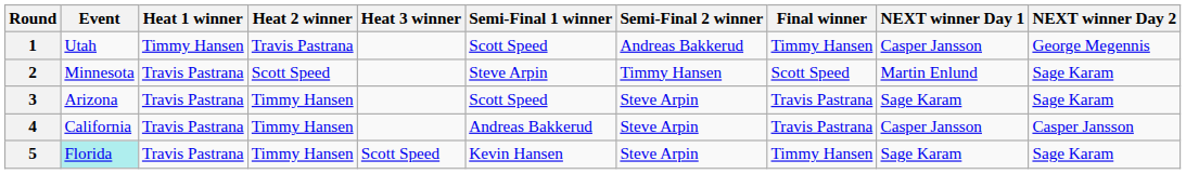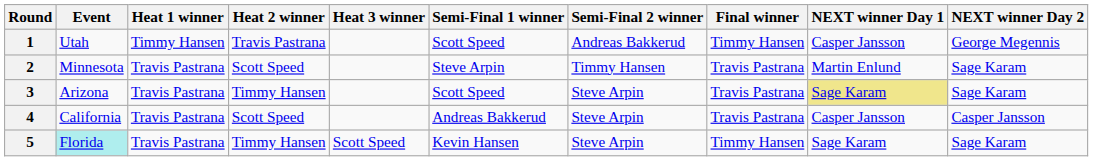2 | Final winner: Scott Speed -> Travis Pastrana
3 | NEXT winner Day 1: no background -> khaki background
4 | Heat 2 winner: Timmy Hansen -> Scott Speed
